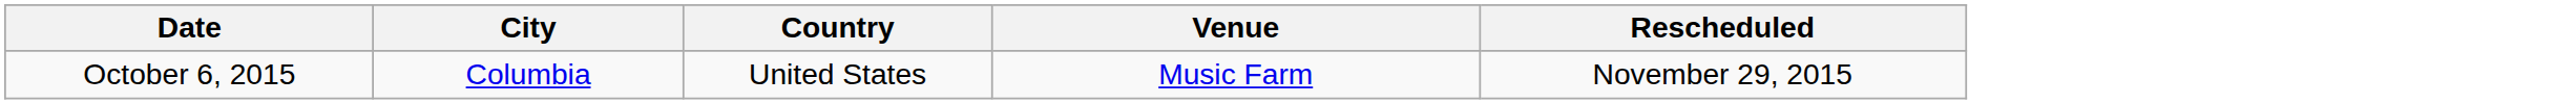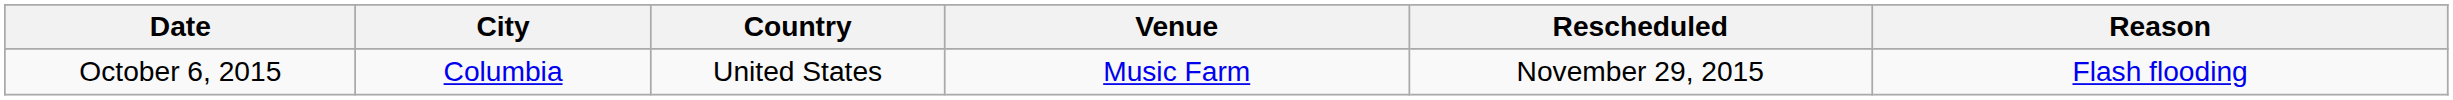+ column: Reason | Flash flooding
